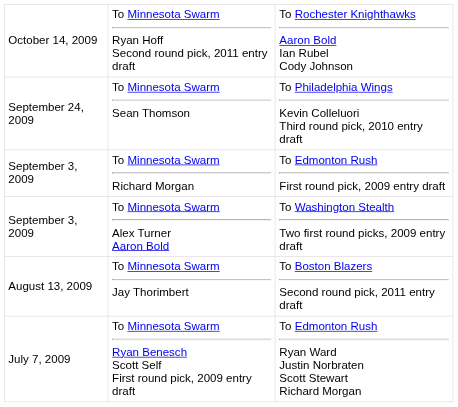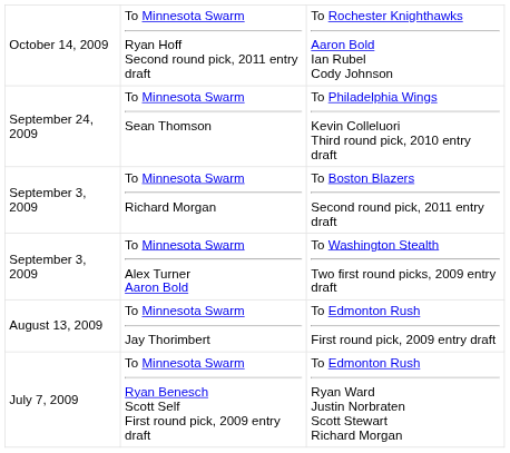To Minnesota Swarm Richard Morgan | column 3: To Edmonton Rush First round pick, 2009 entry draft -> To Boston Blazers Second round pick, 2011 entry draft
To Minnesota Swarm Jay Thorimbert | column 3: To Boston Blazers Second round pick, 2011 entry draft -> To Edmonton Rush First round pick, 2009 entry draft
